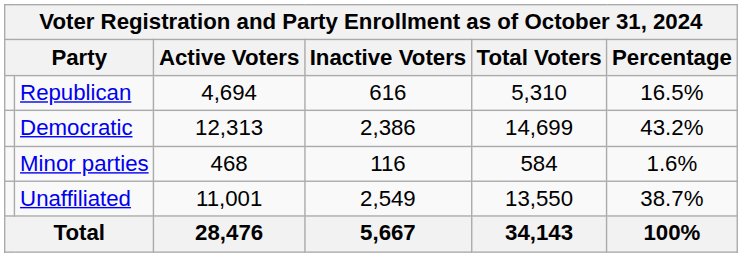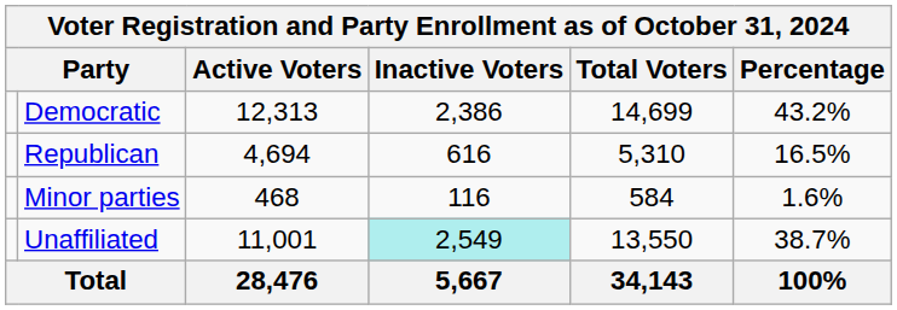rows swapped: Democratic <-> Republican
Unaffiliated | Inactive Voters: no background -> paleturquoise background
